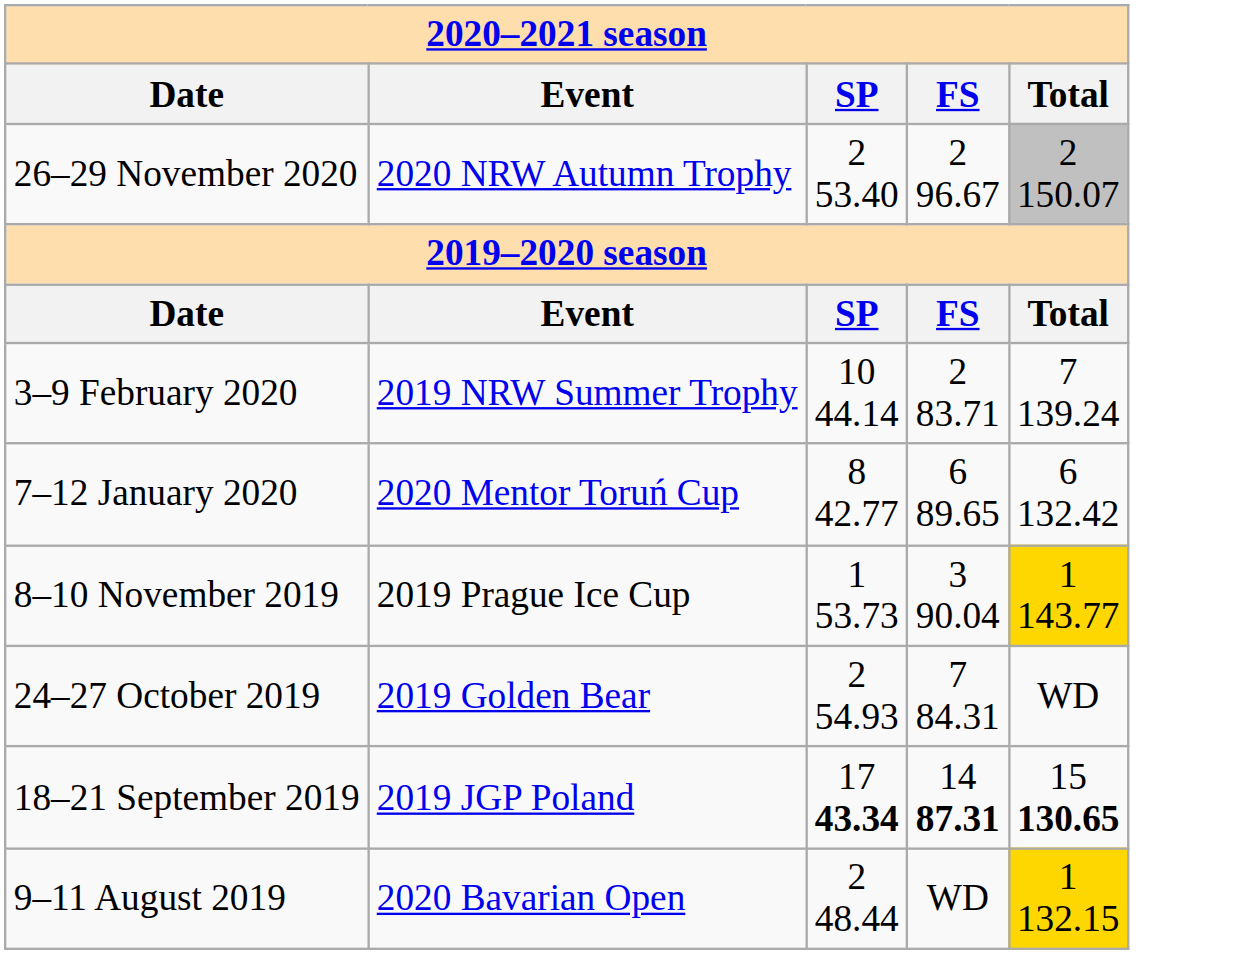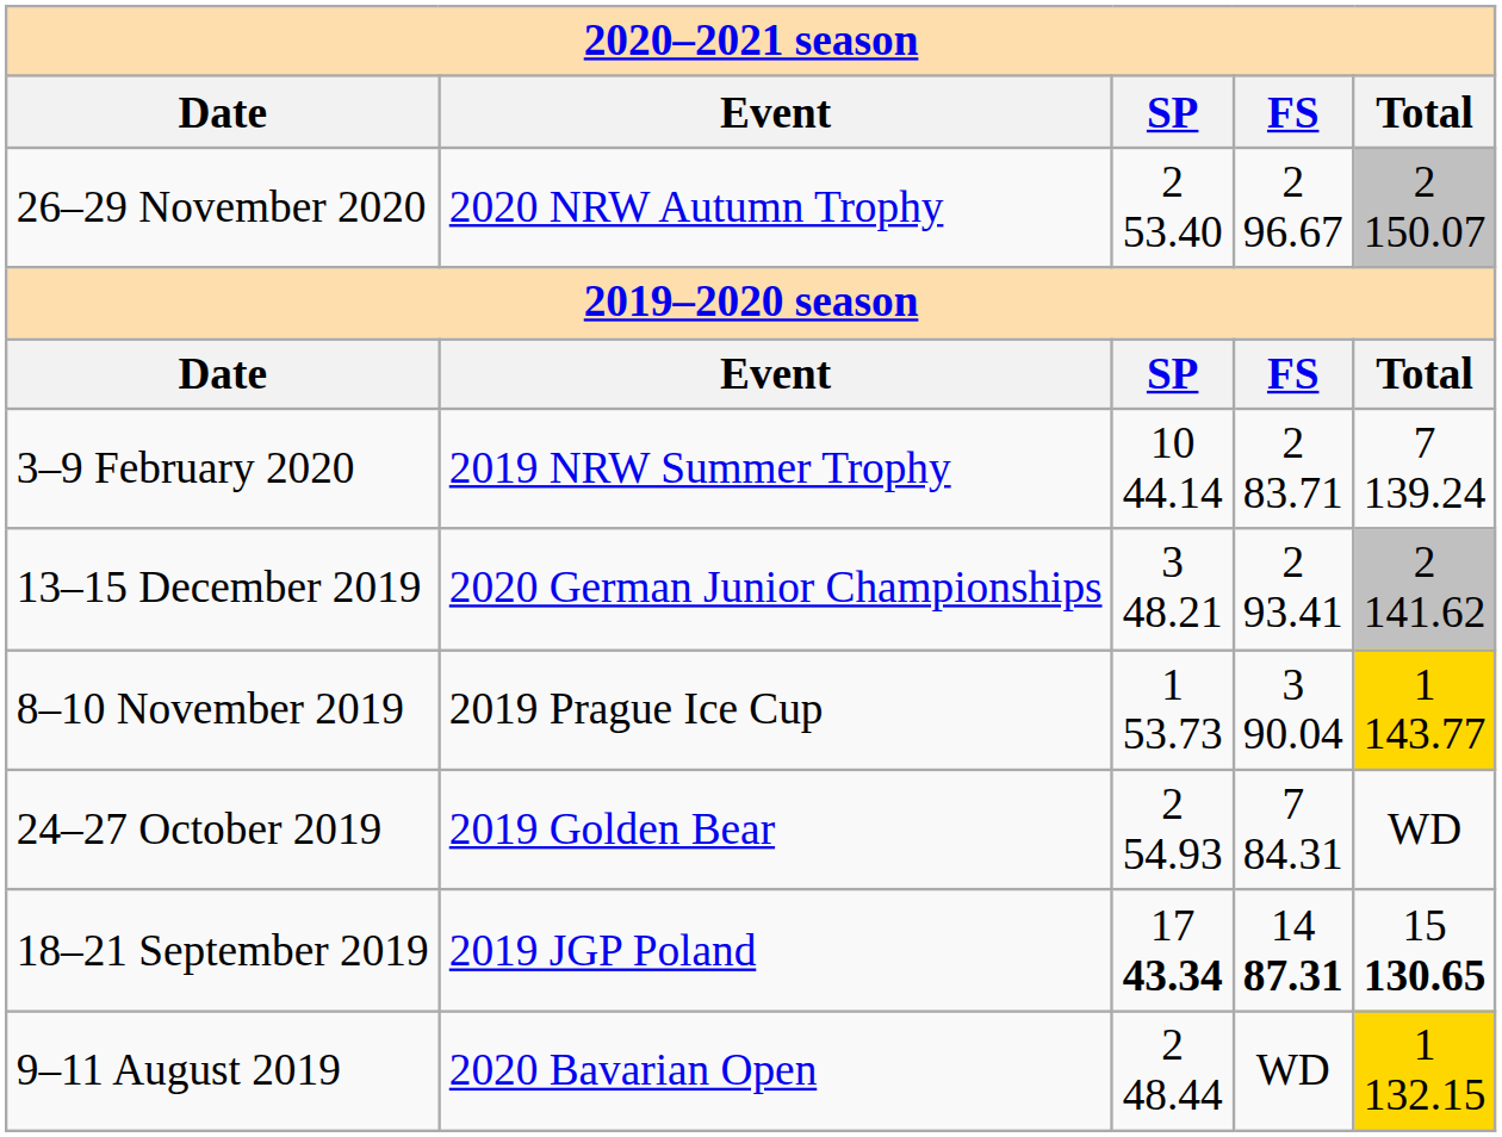- row: 7–12 January 2020 | 2020 Mentor Toruń Cup | 8 42.77 | 6 89.65 | 6 132.42
+ row: 13–15 December 2019 | 2020 German Junior Championships | 3 48.21 | 2 93.41 | 2 141.62
